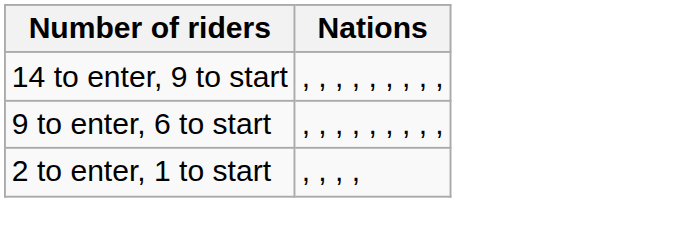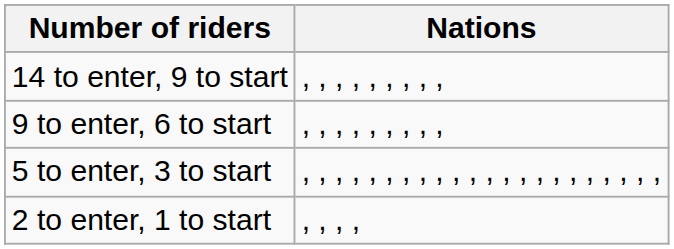+ row: 5 to enter, 3 to start | , , , , , , , , , , , , , , , , , , , , , ,
